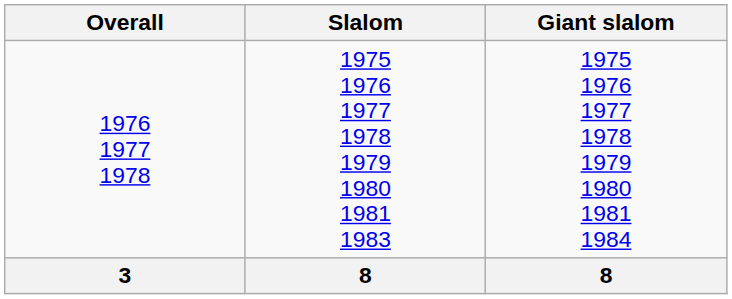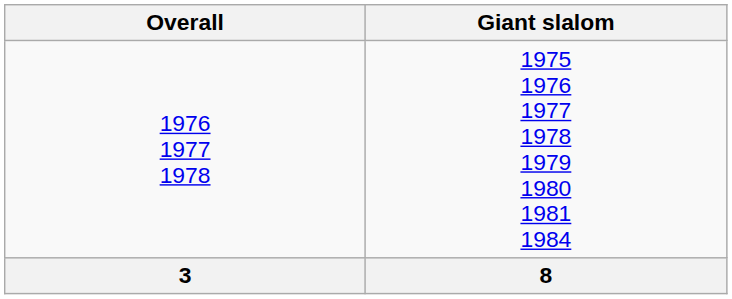- column: Slalom | 1975 1976 1977 1978 1979 1980 1981 1983 | 8
